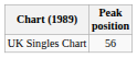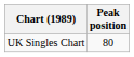UK Singles Chart | Peak position: 56 -> 80
